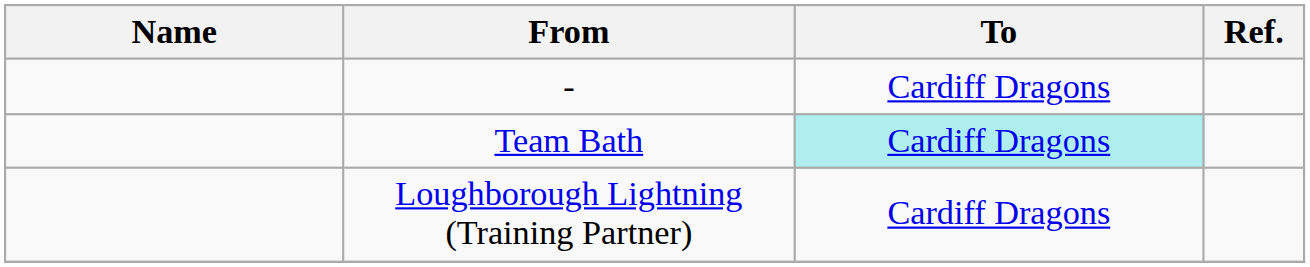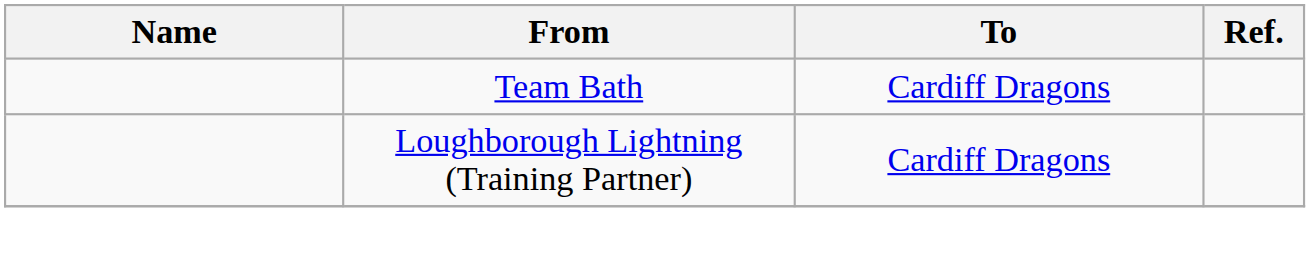- row: - | Cardiff Dragons
Team Bath | To: paleturquoise background -> no background
